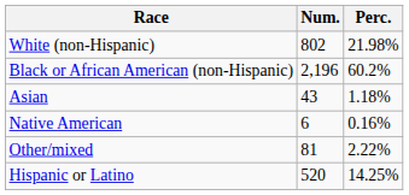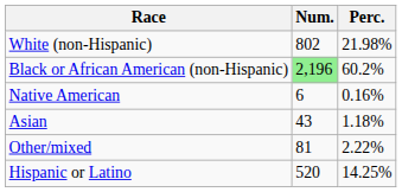Black or African American (non-Hispanic) | Num.: no background -> lightgreen background
rows swapped: Native American <-> Asian
